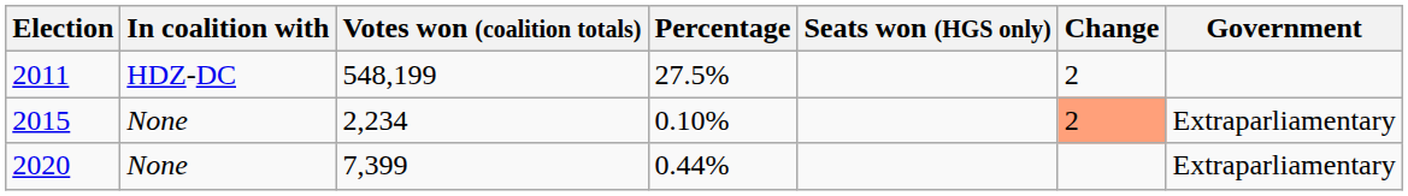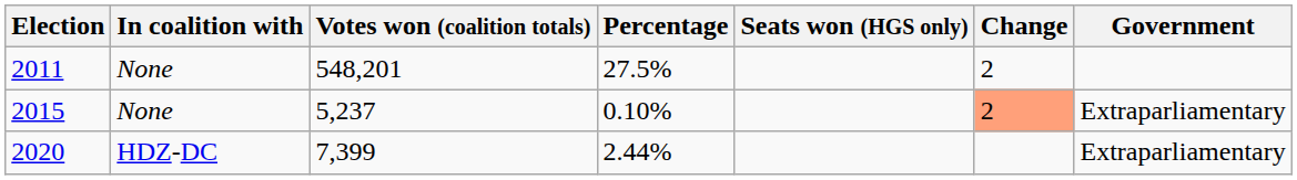2011 | In coalition with: HDZ-DC -> None
2011 | Votes won (coalition totals): 548,199 -> 548,201
2015 | Votes won (coalition totals): 2,234 -> 5,237
2020 | In coalition with: None -> HDZ-DC
2020 | Percentage: 0.44% -> 2.44%
